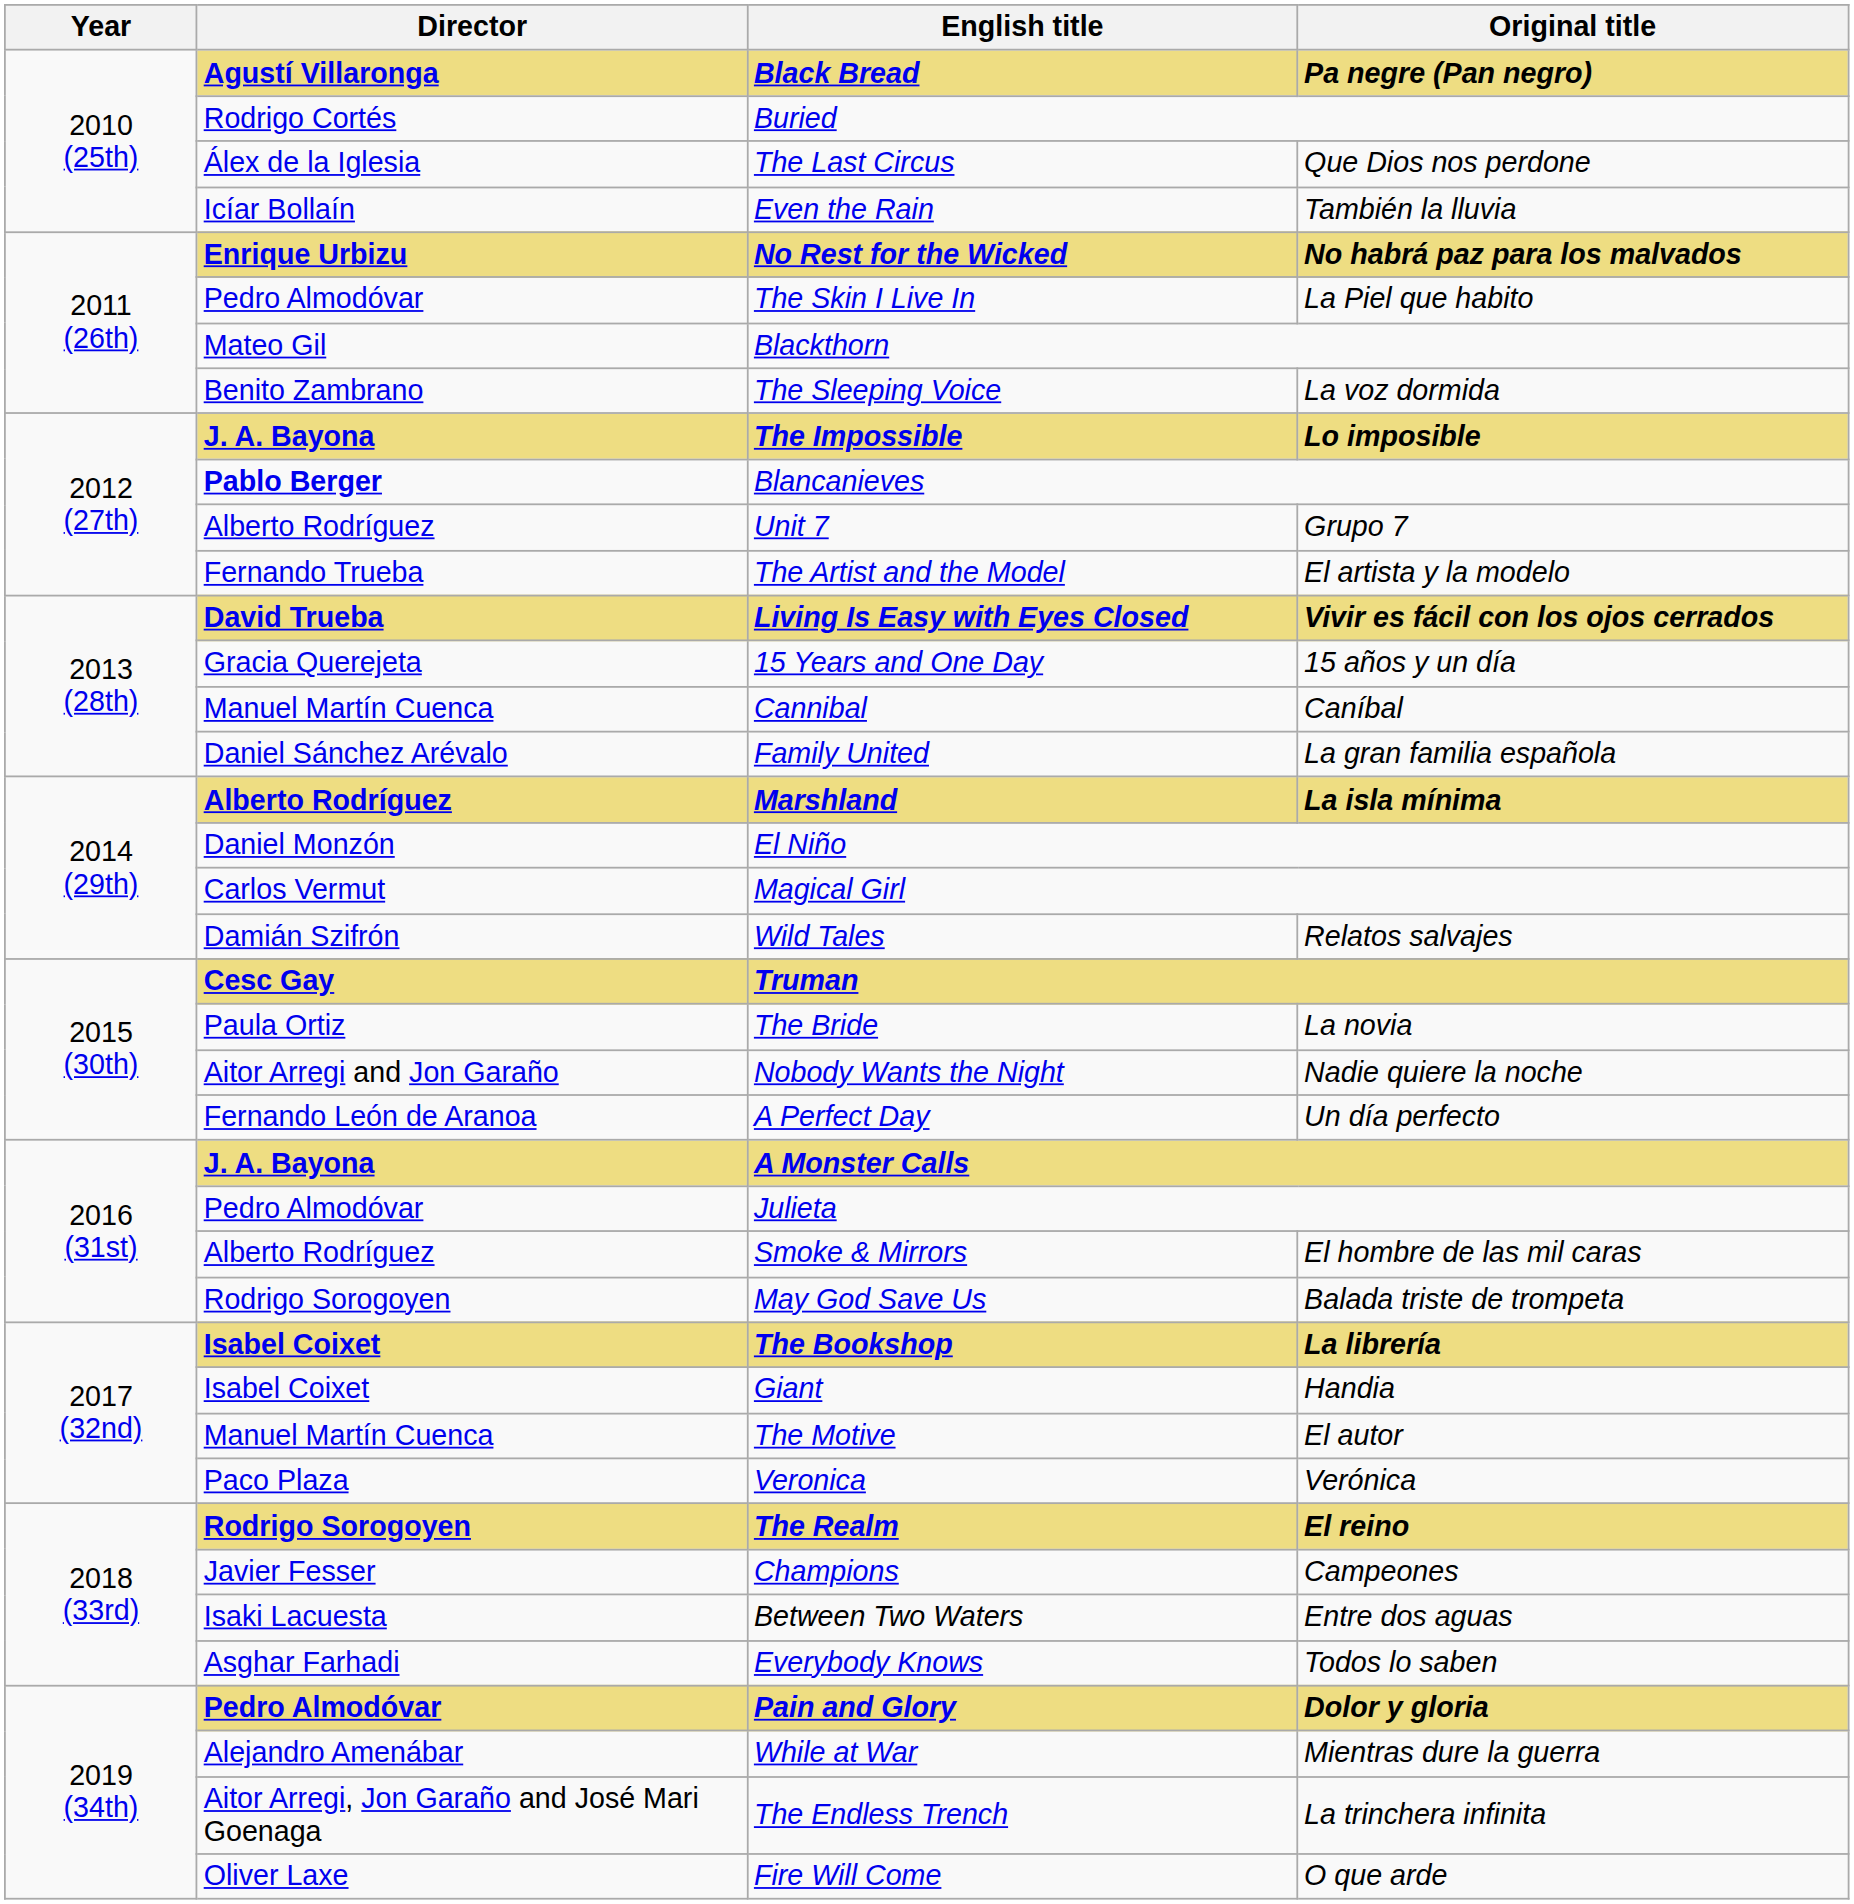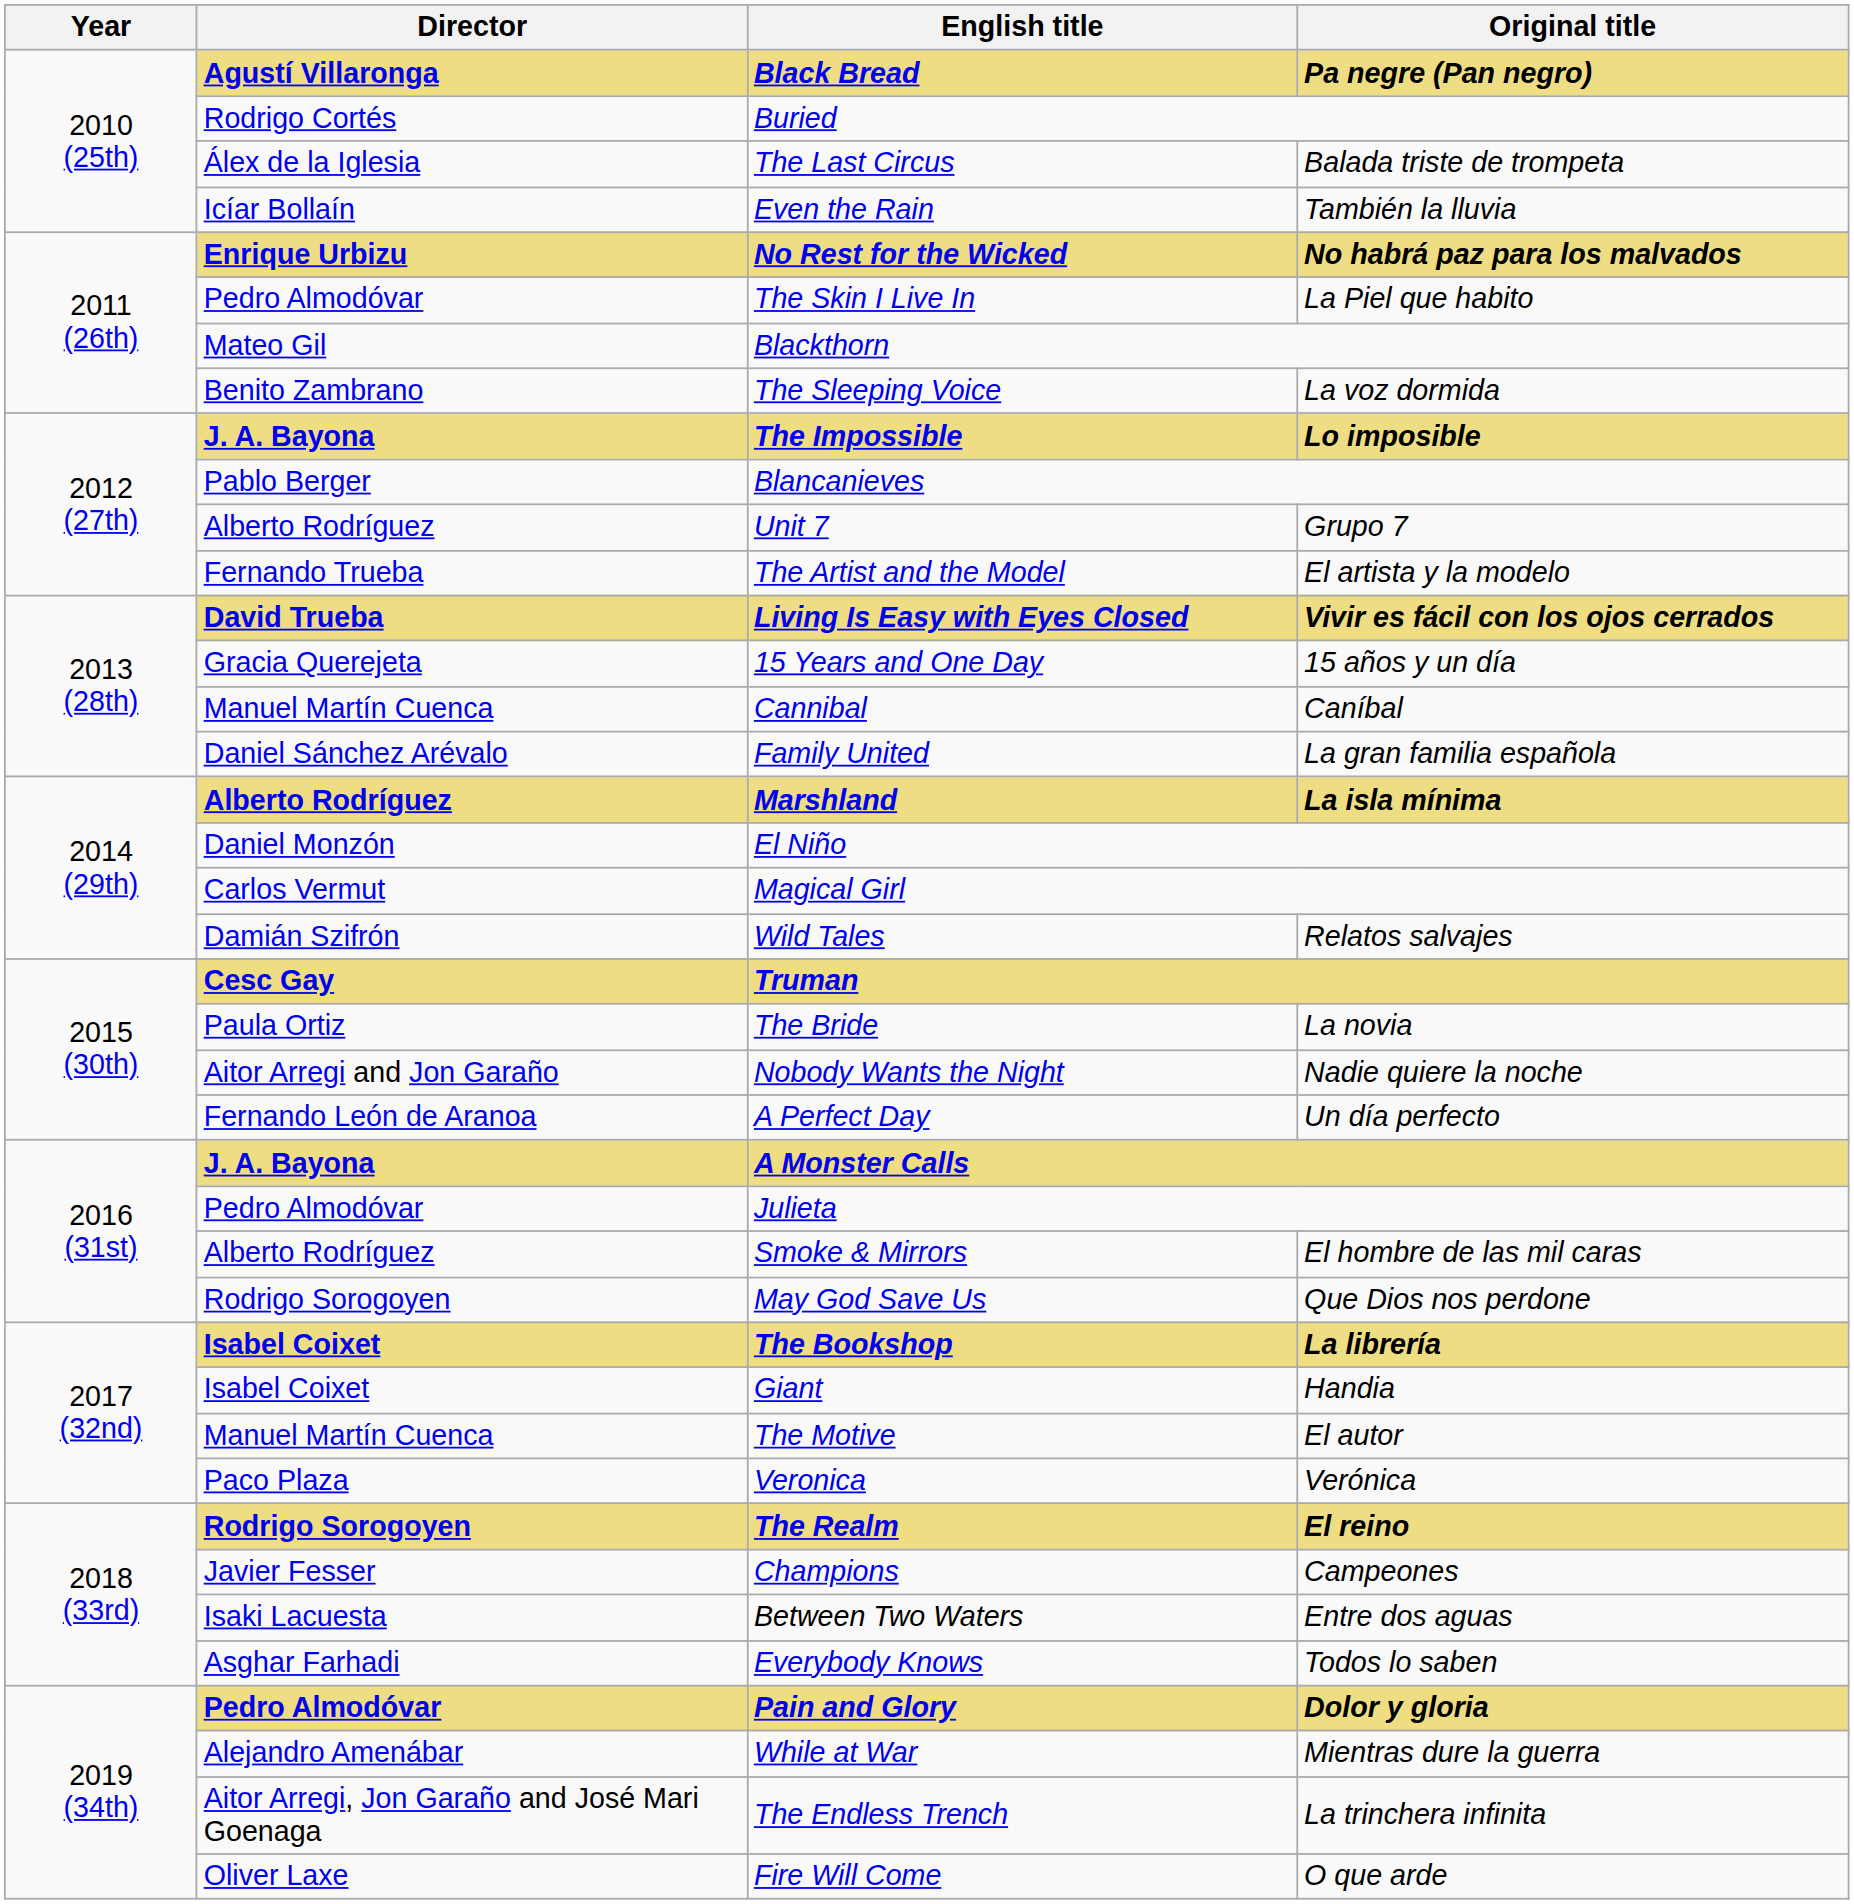The Last Circus | Original title: Que Dios nos perdone -> Balada triste de trompeta
Blancanieves | Director: bold -> normal
May God Save Us | Original title: Balada triste de trompeta -> Que Dios nos perdone
